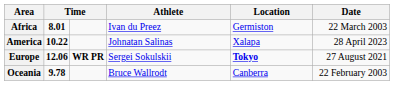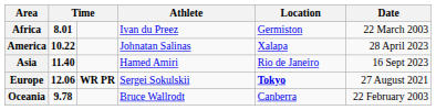+ row: Asia | 11.40 | Hamed Amiri | Rio de Janeiro | 16 Sept 2023
